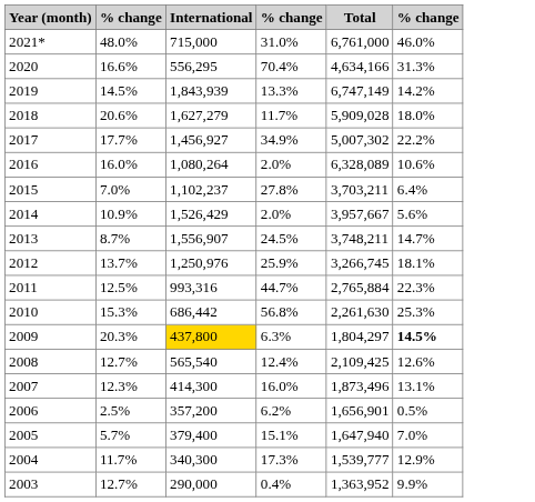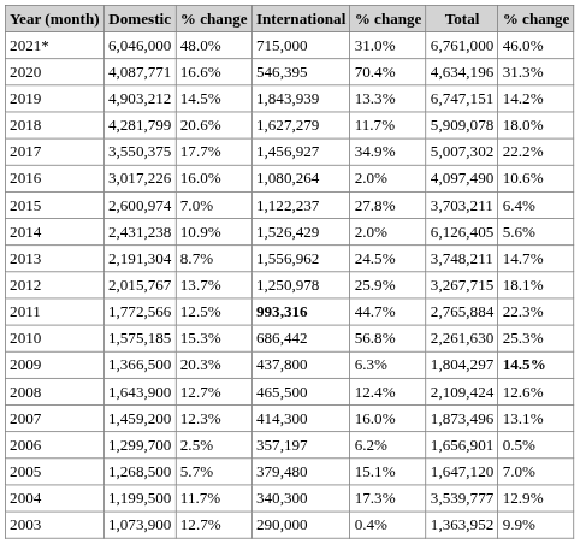+ column: Domestic | 6,046,000 | 4,087,771 | 4,903,212 | 4,281,799 | 3,550,375 | 3,017,226 | 2,600,974 | 2,431,238 | 2,191,304 | 2,015,767 | 1,772,566 | 1,575,185 | 1,366,500 | 1,643,900 | 1,459,200 | 1,299,700 | 1,268,500 | 1,199,500 | 1,073,900
2020 | International: 556,295 -> 546,395
2020 | Total: 4,634,166 -> 4,634,196
2019 | Total: 6,747,149 -> 6,747,151
2018 | Total: 5,909,028 -> 5,909,078
2016 | Total: 6,328,089 -> 4,097,490
2015 | International: 1,102,237 -> 1,122,237
2014 | Total: 3,957,667 -> 6,126,405
2013 | International: 1,556,907 -> 1,556,962
2012 | International: 1,250,976 -> 1,250,978
2012 | Total: 3,266,745 -> 3,267,715
2011 | International: normal -> bold
2009 | International: gold background -> no background
2008 | International: 565,540 -> 465,500
2008 | Total: 2,109,425 -> 2,109,424
2006 | International: 357,200 -> 357,197
2005 | International: 379,400 -> 379,480
2005 | Total: 1,647,940 -> 1,647,120
2004 | Total: 1,539,777 -> 3,539,777
